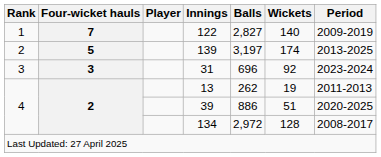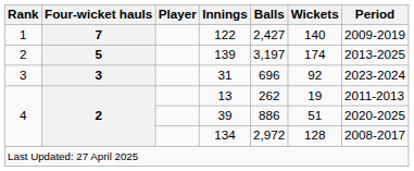122 | Balls: 2,827 -> 2,427
